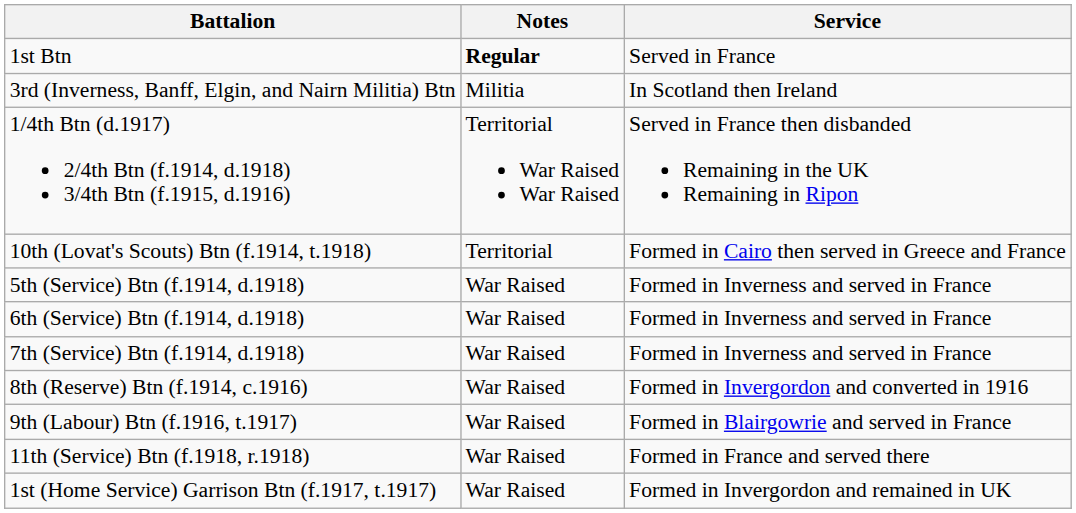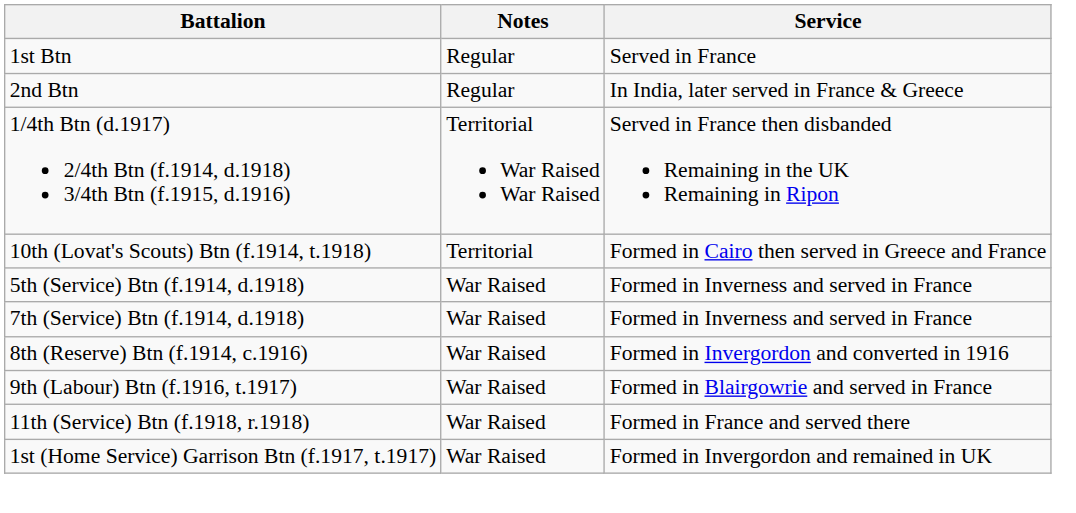1st Btn | Notes: bold -> normal
+ row: 2nd Btn | Regular | In India, later served in France & Greece
- row: 3rd (Inverness, Banff, Elgin, and Nairn Militia) Btn | Militia | In Scotland then Ireland
- row: 6th (Service) Btn (f.1914, d.1918) | War Raised | Formed in Inverness and served in France
